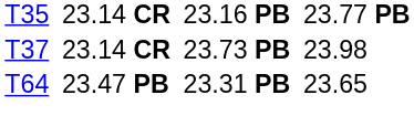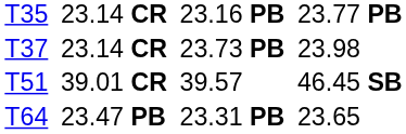+ row: T51 | 39.01 CR | 39.57 | 46.45 SB
